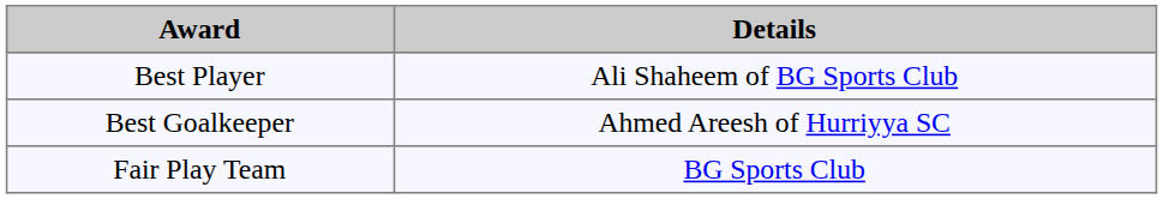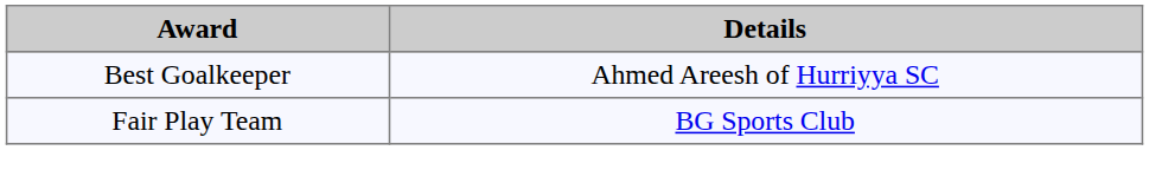- row: Best Player | Ali Shaheem of BG Sports Club
